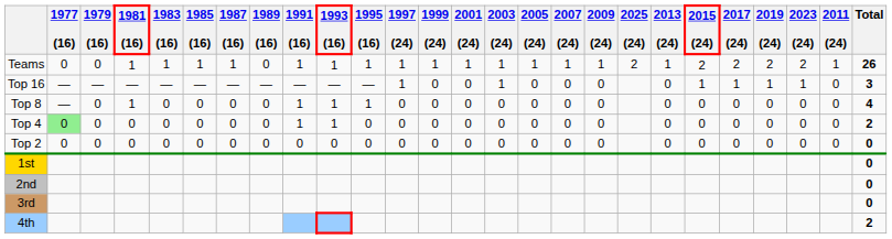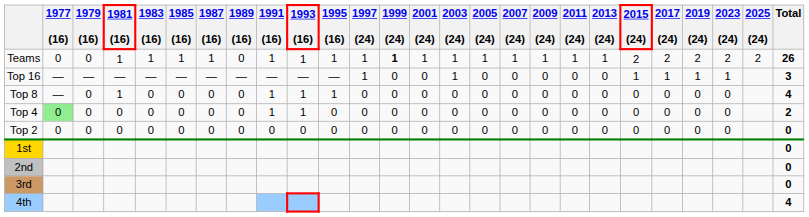columns swapped: 2011 (24) <-> 2025 (24)
Teams | 1999 (24): normal -> bold
4th | Total: 2 -> 4
